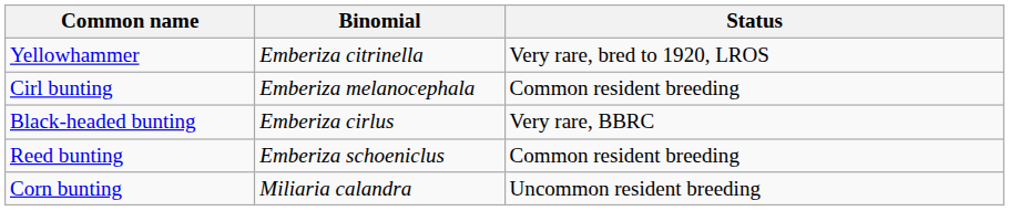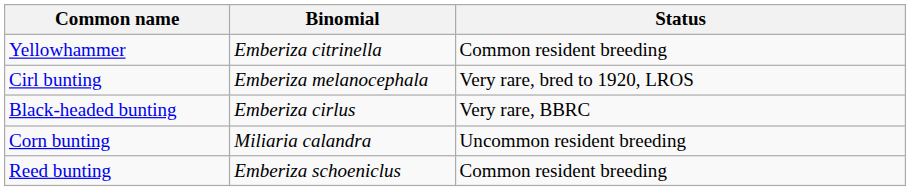Yellowhammer | Status: Very rare, bred to 1920, LROS -> Common resident breeding
Cirl bunting | Status: Common resident breeding -> Very rare, bred to 1920, LROS
rows swapped: Reed bunting <-> Corn bunting
